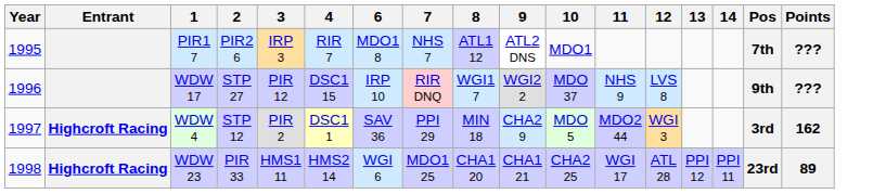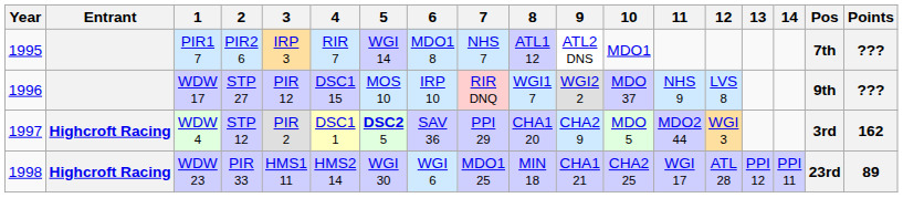+ column: 5 | WGI 14 | MOS 10 | DSC2 5 | WGI 30
WDW 4 | 8: MIN 18 -> CHA1 20
WDW 23 | 8: CHA1 20 -> MIN 18
